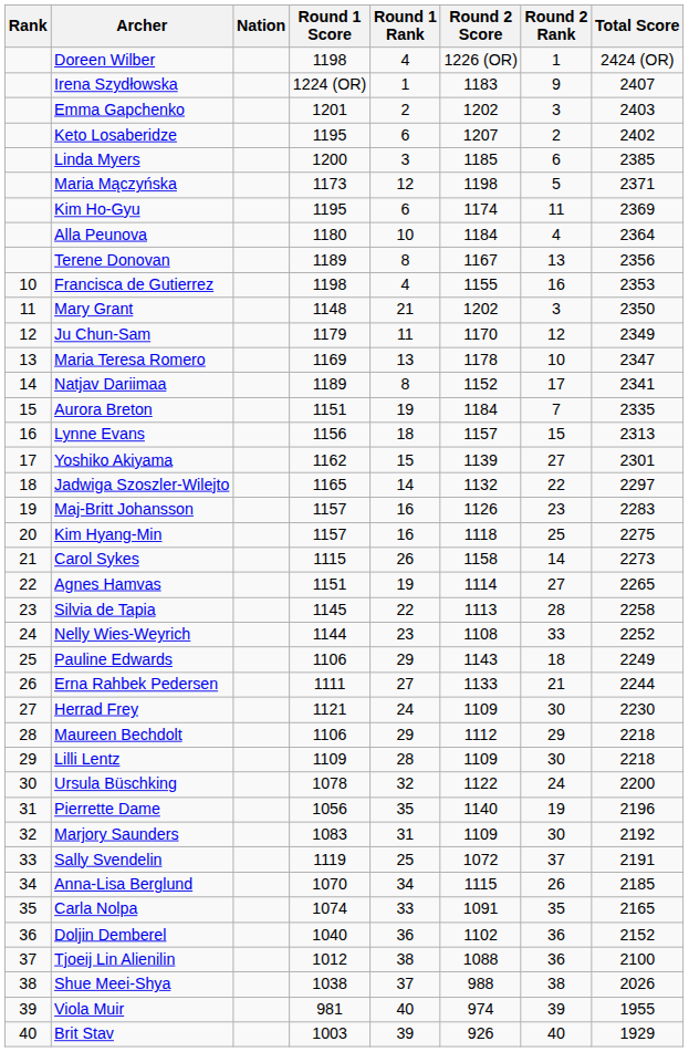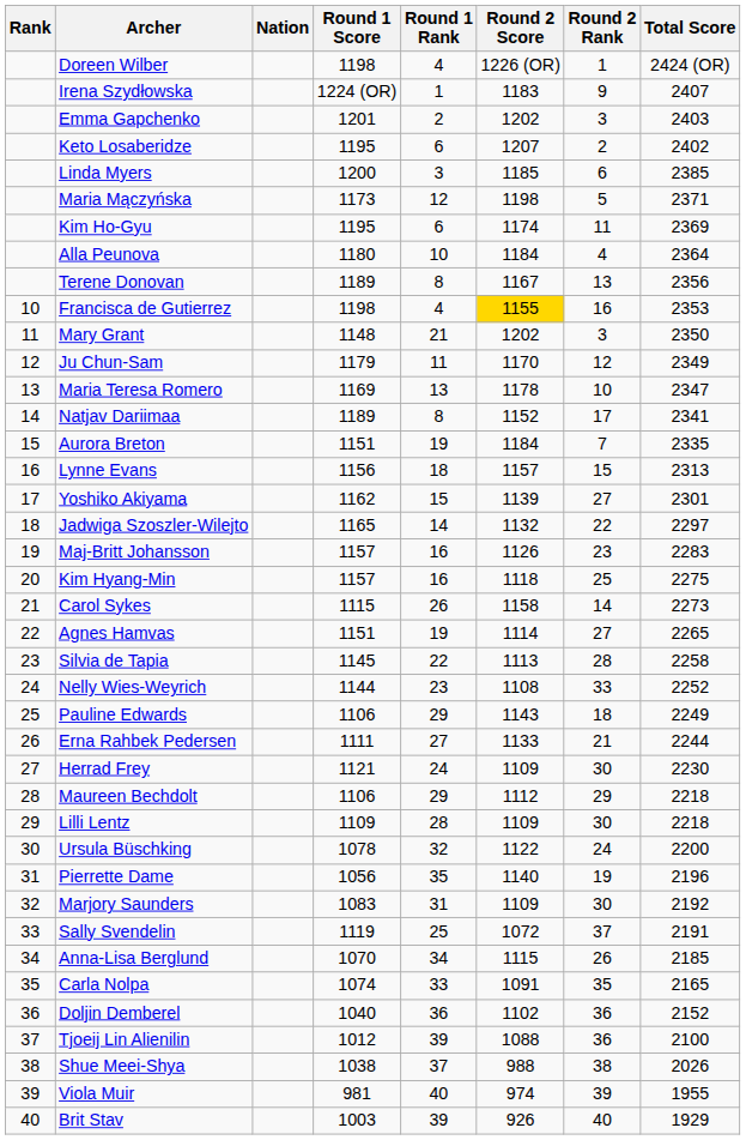Francisca de Gutierrez | Round 2 Score: no background -> gold background
Tjoeij Lin Alienilin | Round 1 Rank: 38 -> 39
